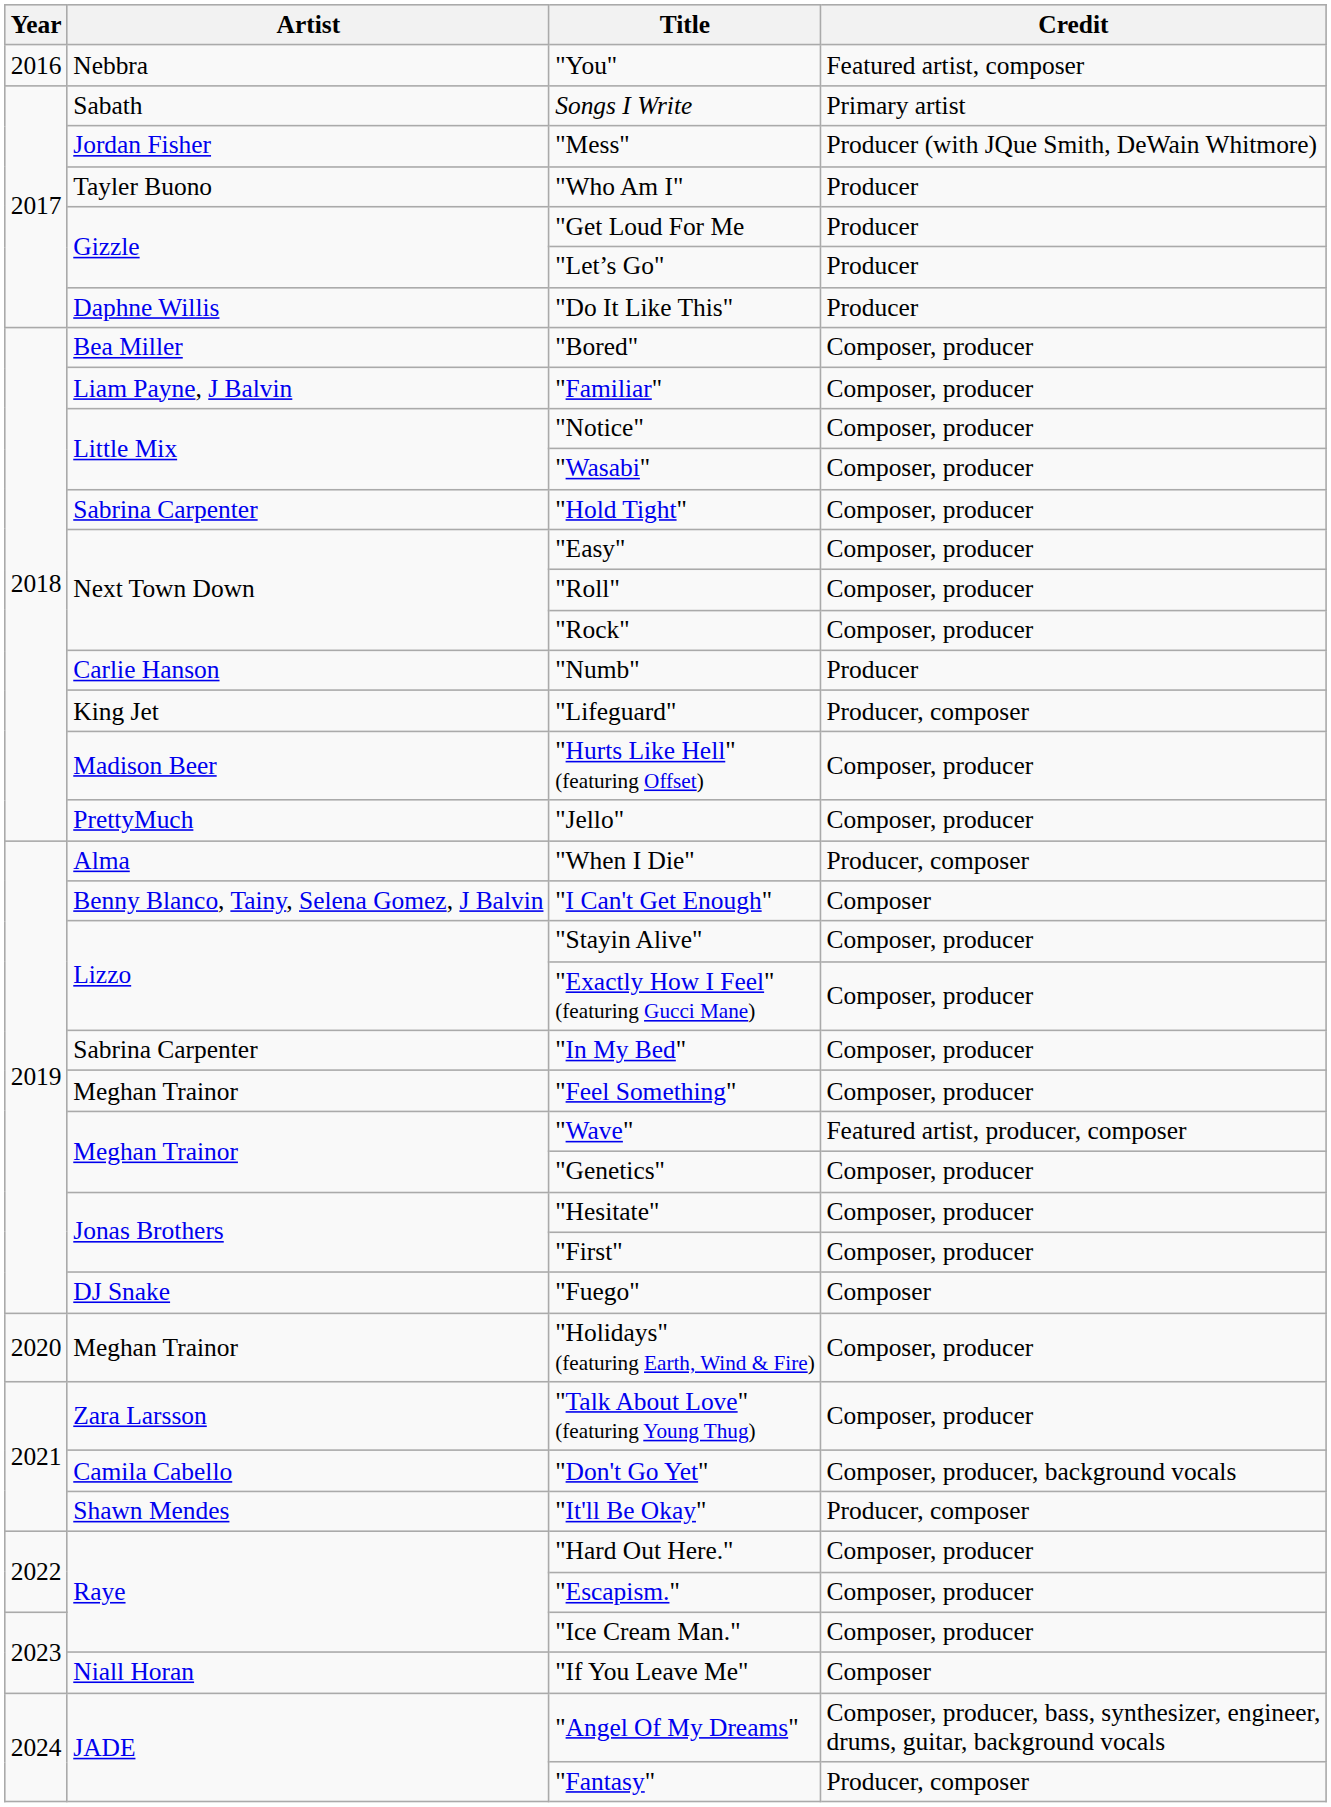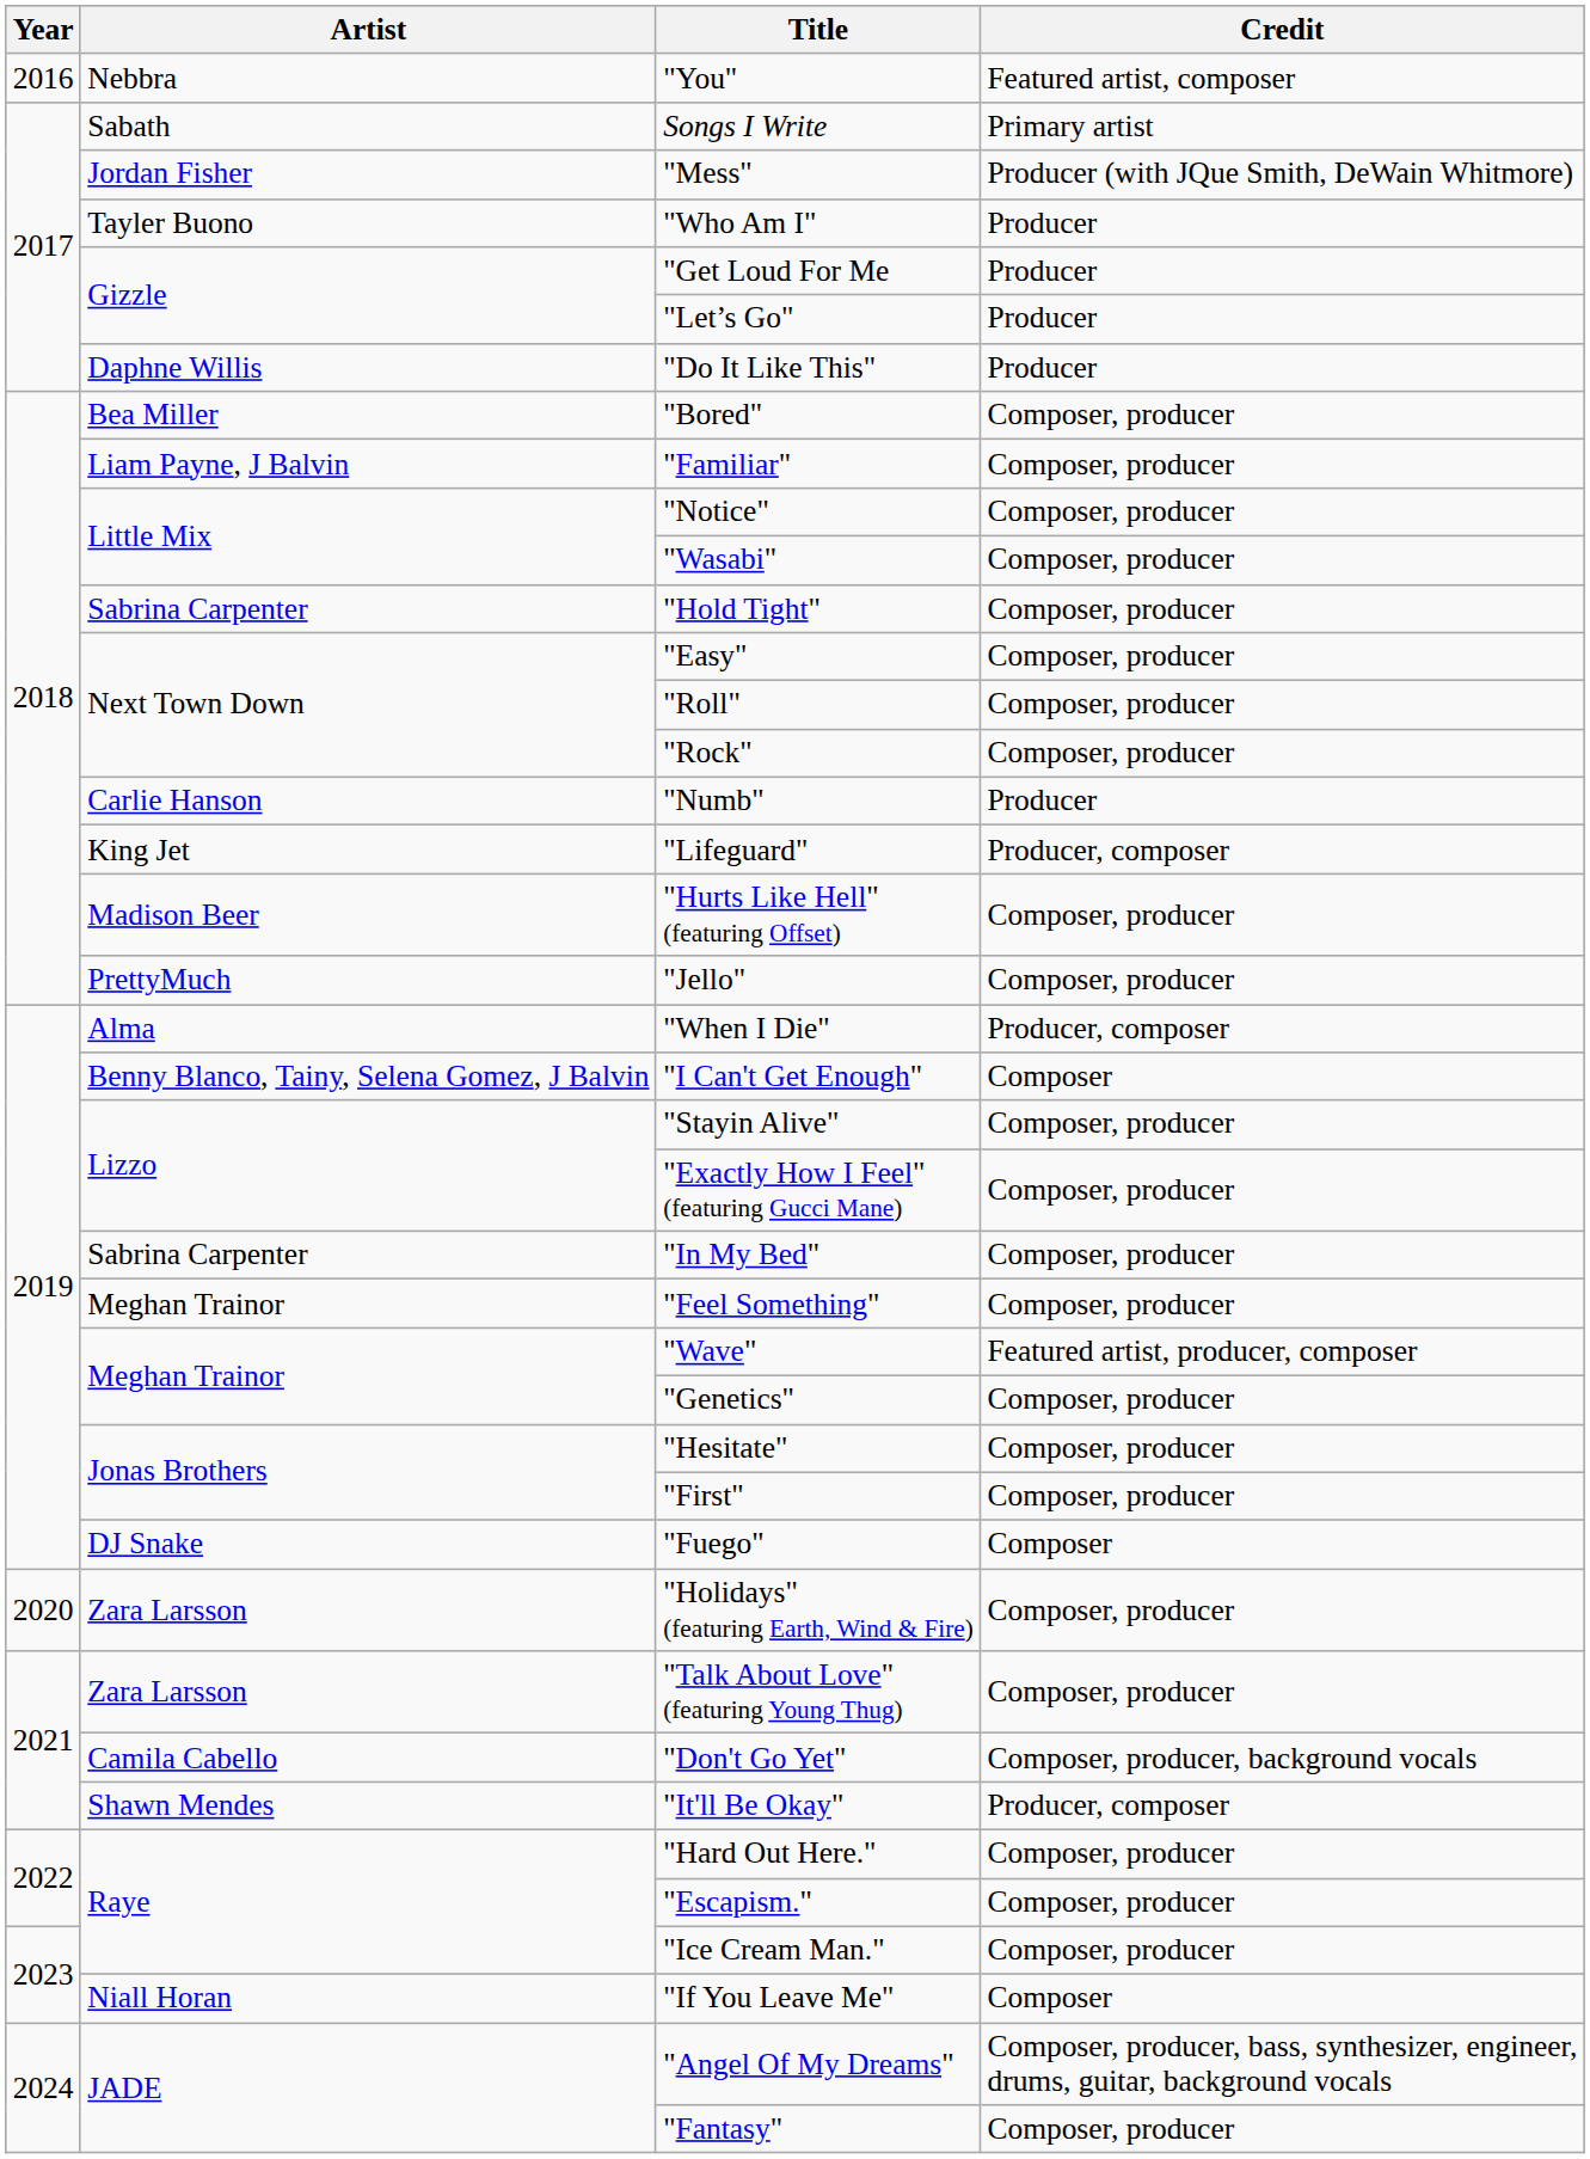"Holidays" (featuring Earth, Wind & Fire) | Artist: Meghan Trainor -> Zara Larsson
"Fantasy" | Credit: Producer, composer -> Composer, producer
